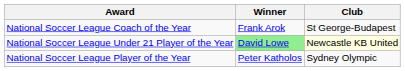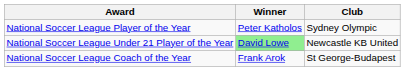rows swapped: National Soccer League Player of the Year <-> National Soccer League Coach of the Year
National Soccer League Under 21 Player of the Year | Club: lightyellow background -> no background
